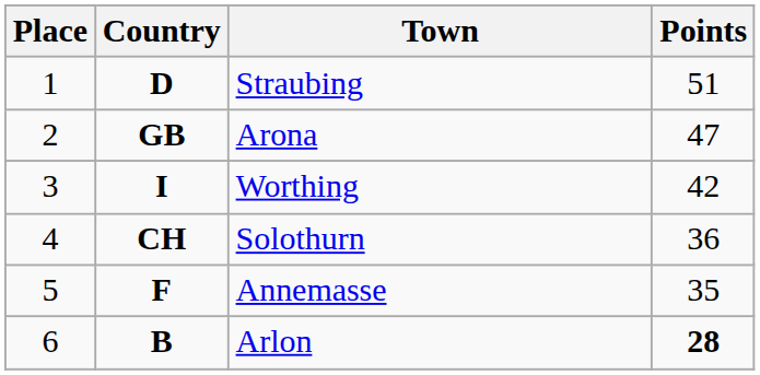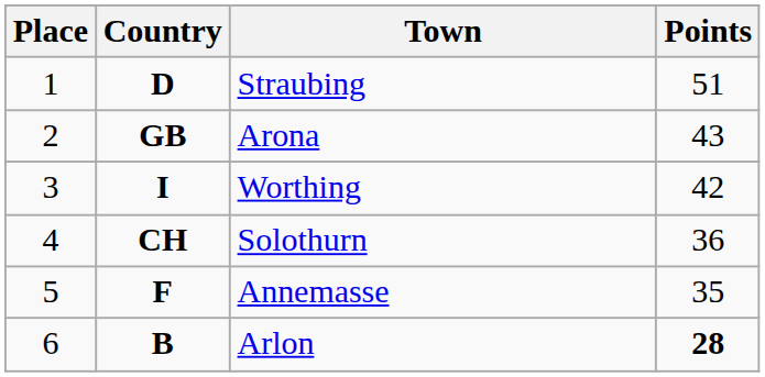Arona | Points: 47 -> 43
